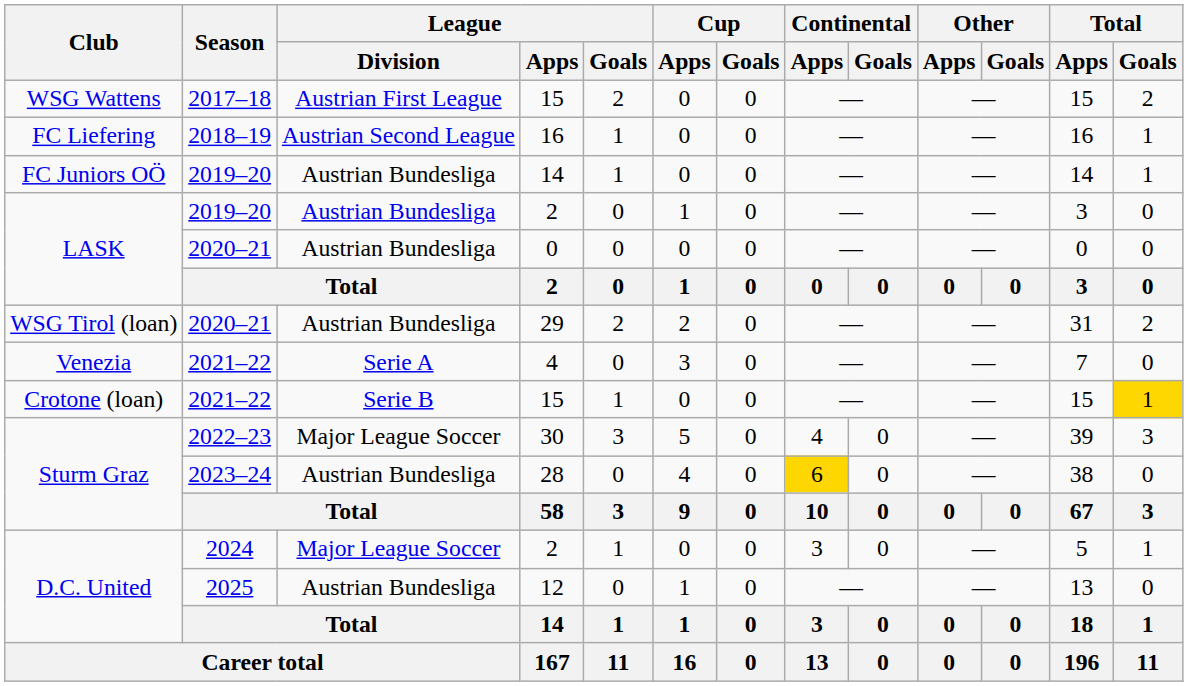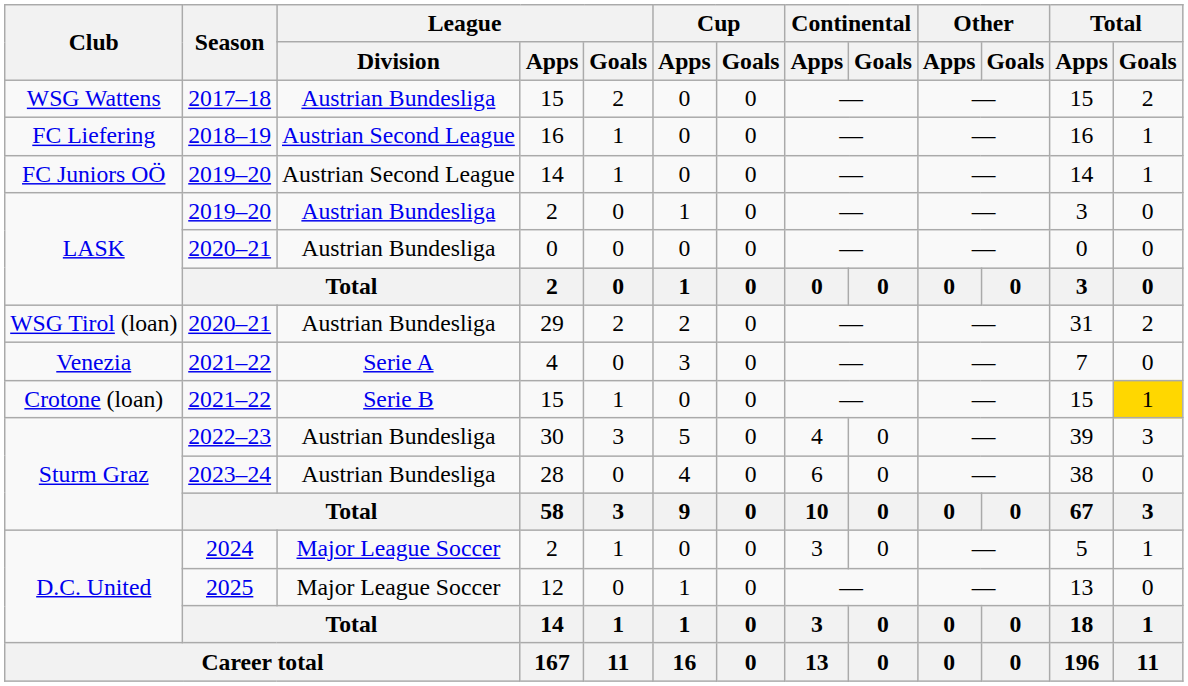WSG Wattens / 15 | League / Division: Austrian First League -> Austrian Bundesliga
FC Juniors OÖ / 14 | League / Division: Austrian Bundesliga -> Austrian Second League
30 | League / Division: Major League Soccer -> Austrian Bundesliga
28 | Continental / Apps: gold background -> no background
12 | League / Division: Austrian Bundesliga -> Major League Soccer
